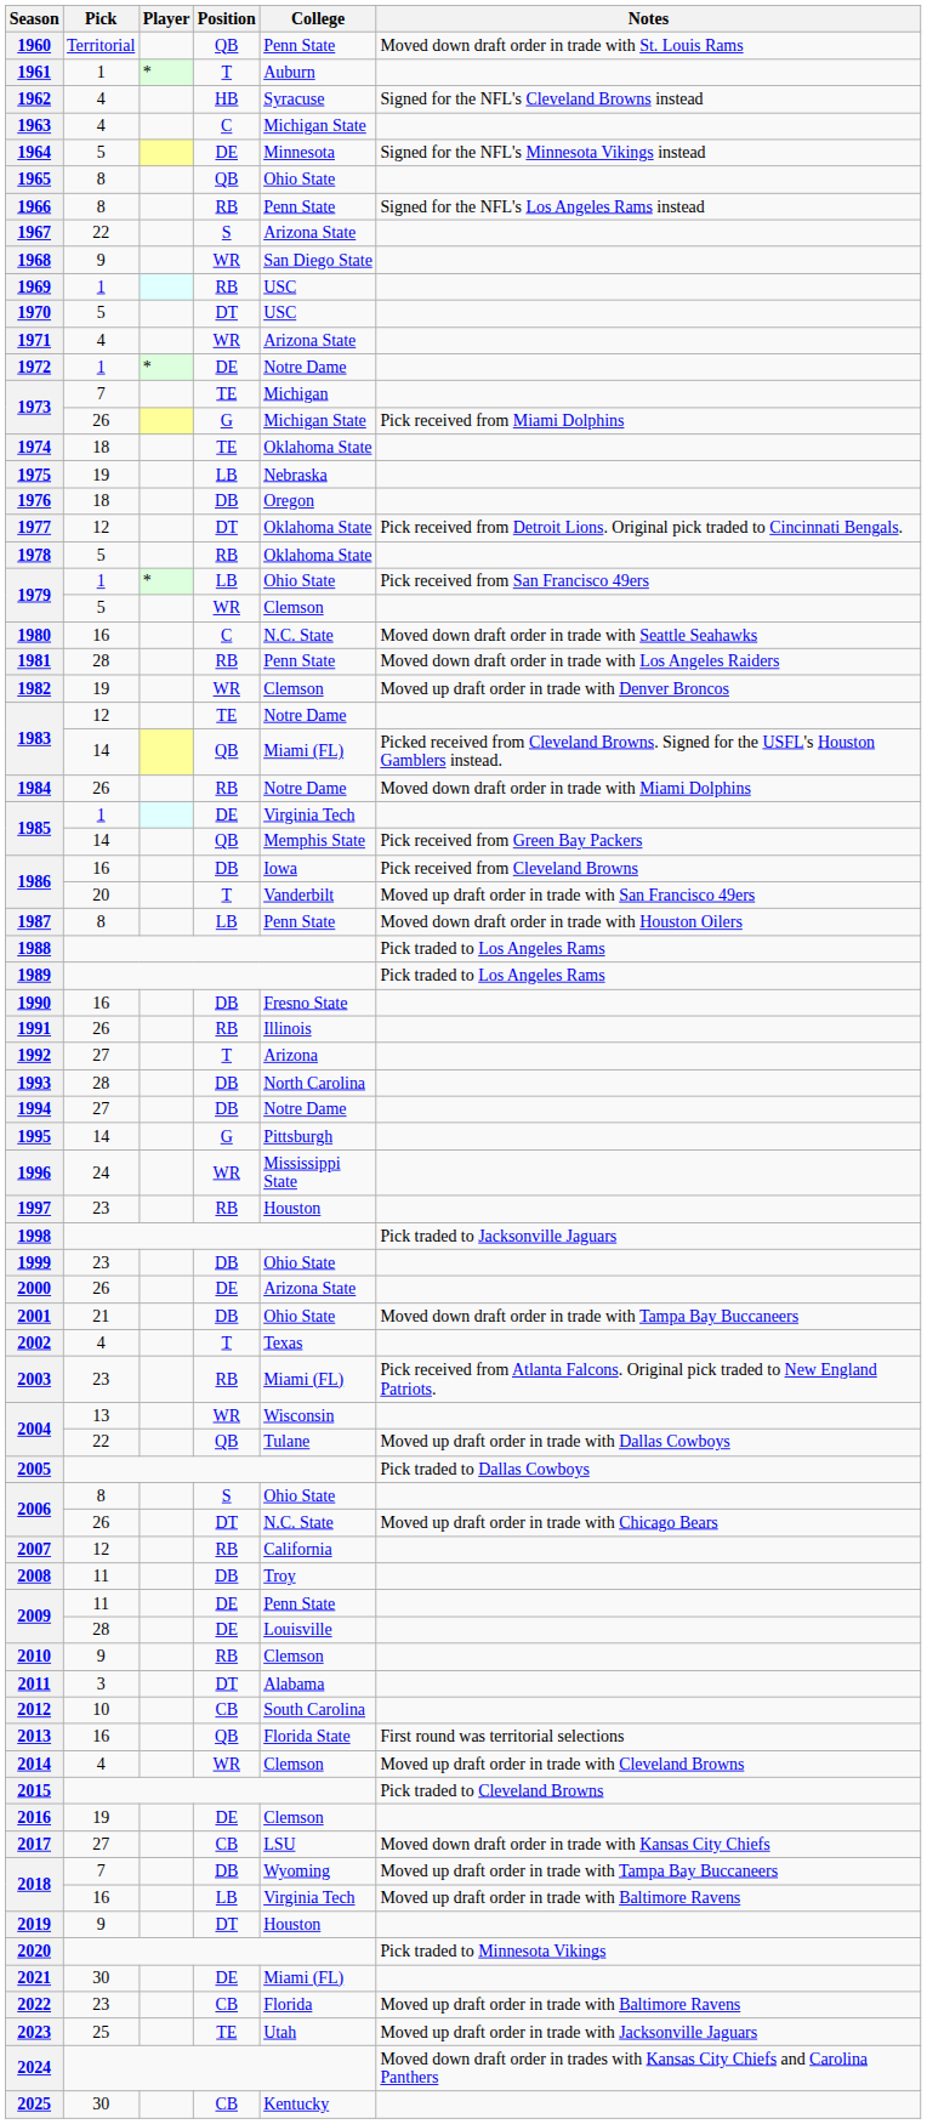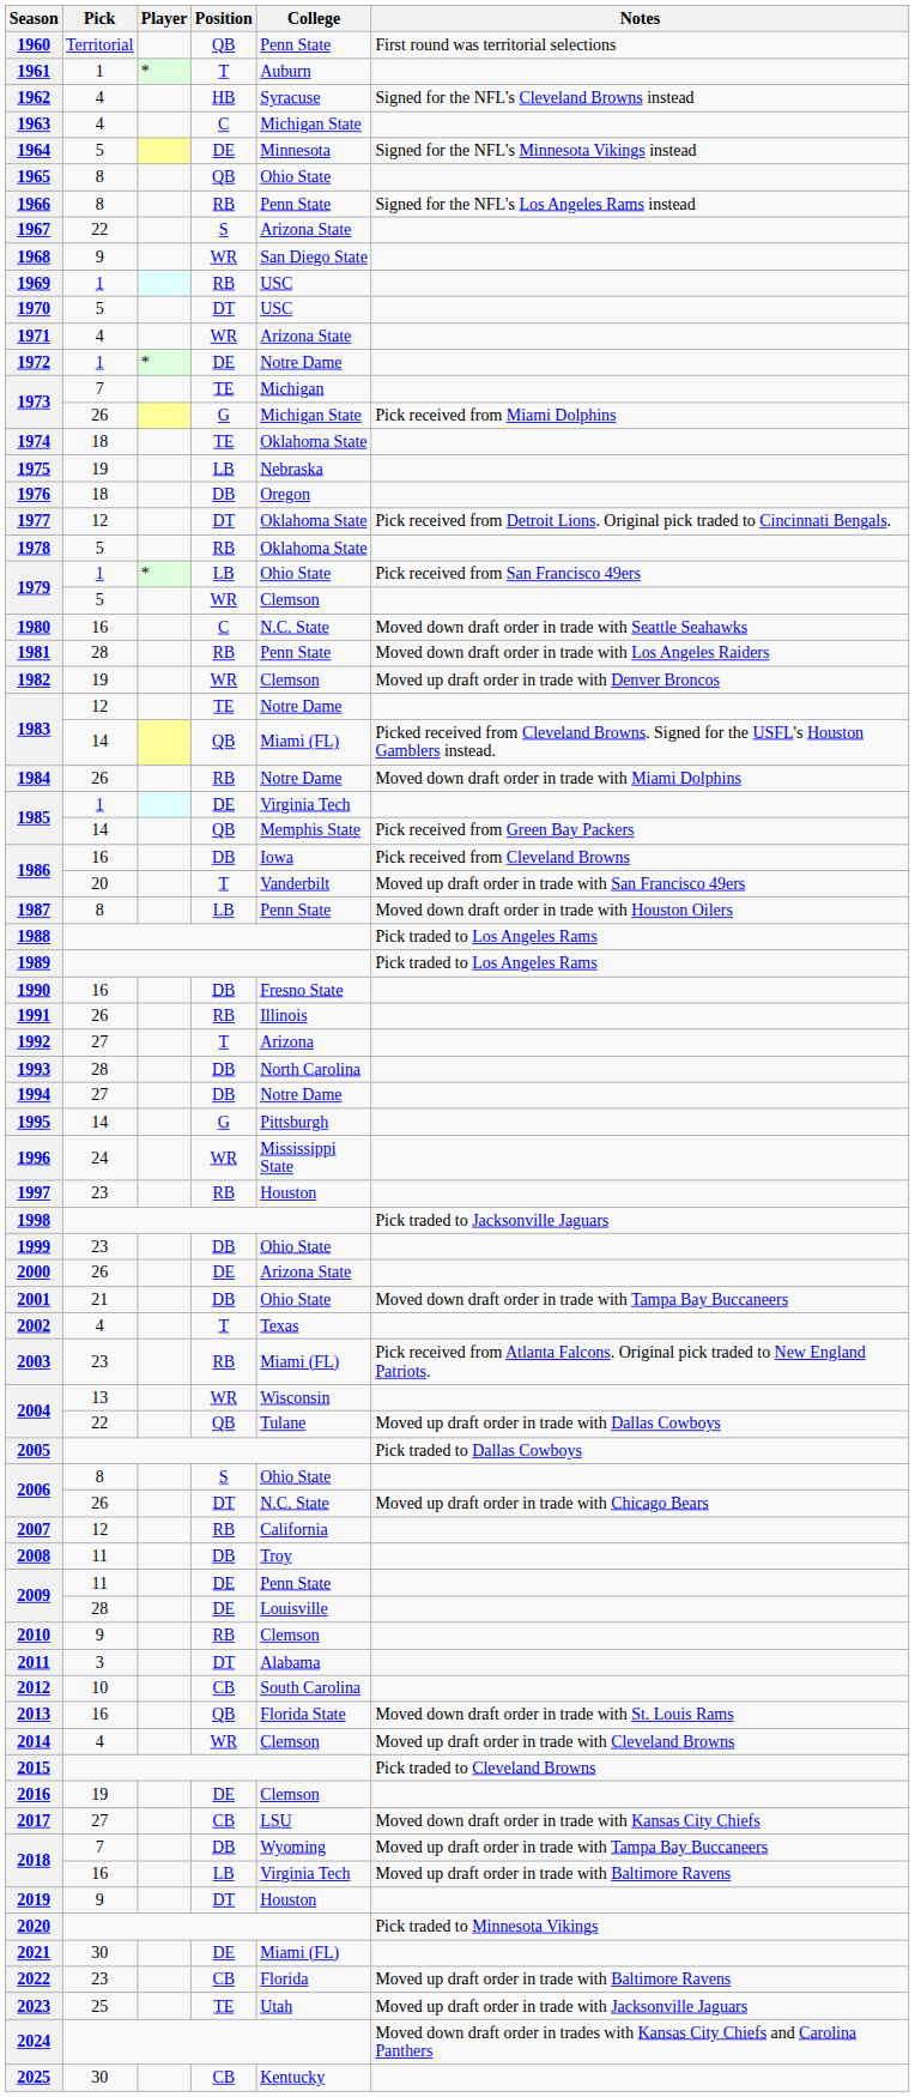1960 | Notes: Moved down draft order in trade with St. Louis Rams -> First round was territorial selections
2013 | Notes: First round was territorial selections -> Moved down draft order in trade with St. Louis Rams
